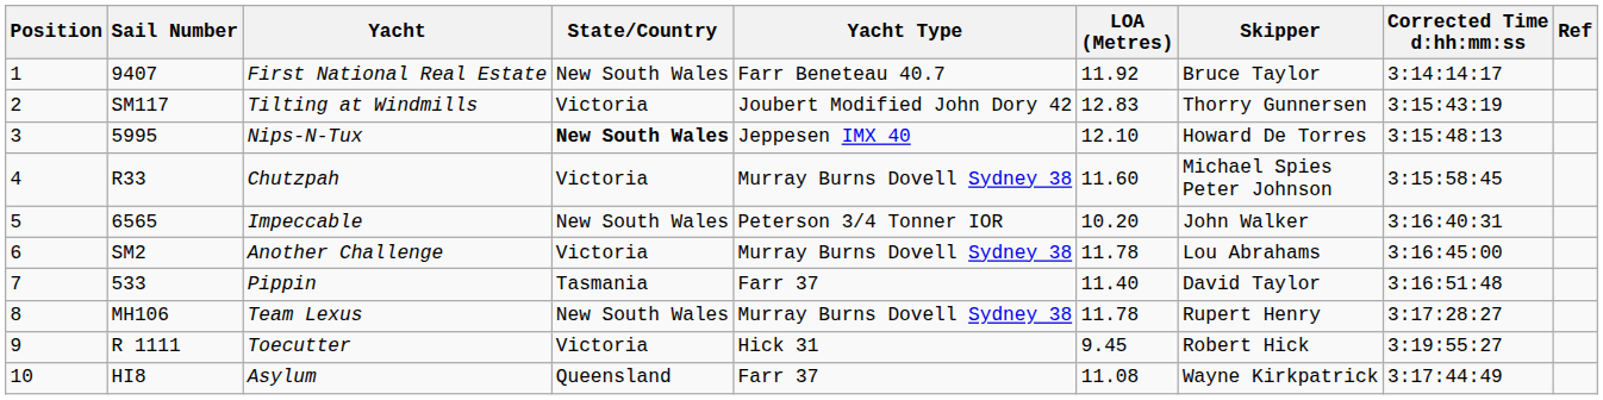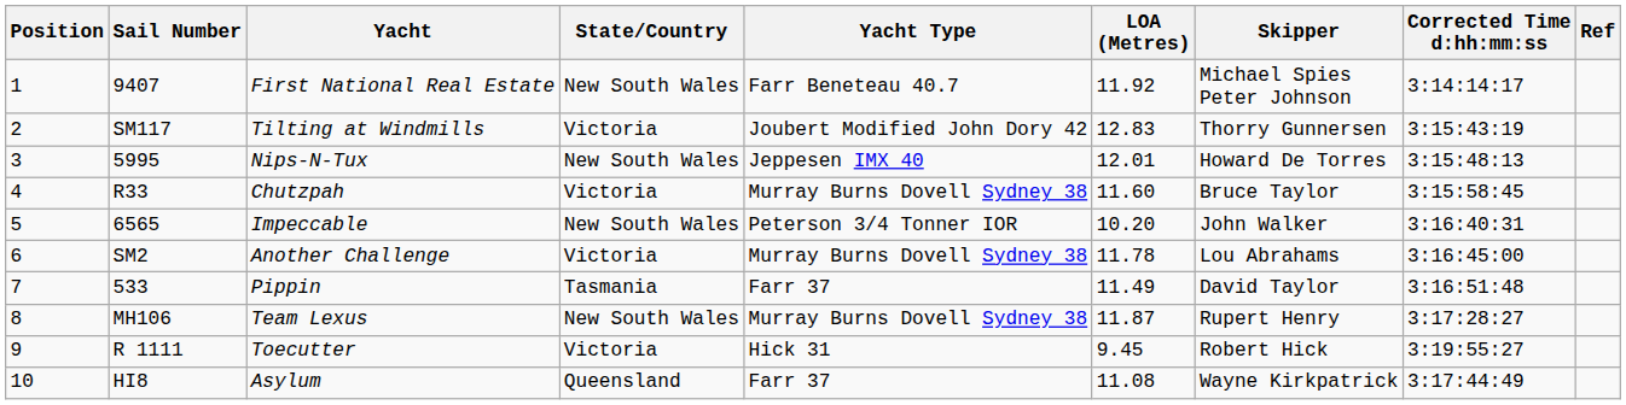First National Real Estate | Skipper: Bruce Taylor -> Michael Spies Peter Johnson
Nips-N-Tux | State/Country: bold -> normal
Nips-N-Tux | LOA (Metres): 12.10 -> 12.01
Chutzpah | Skipper: Michael Spies Peter Johnson -> Bruce Taylor
Pippin | LOA (Metres): 11.40 -> 11.49
Team Lexus | LOA (Metres): 11.78 -> 11.87
